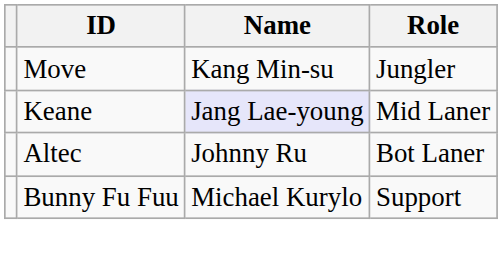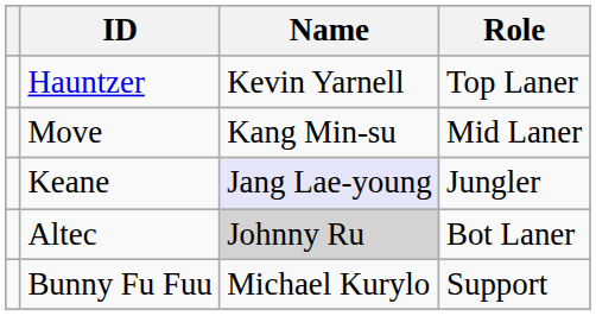+ row: Hauntzer | Kevin Yarnell | Top Laner
Move | Role: Jungler -> Mid Laner
Keane | Role: Mid Laner -> Jungler
Altec | Name: no background -> lightgrey background
